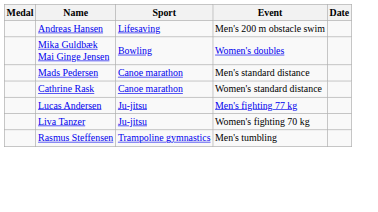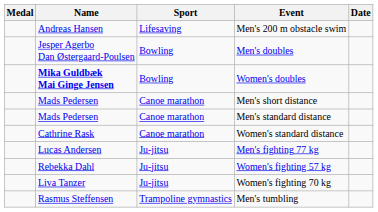+ row: Jesper Agerbo Dan Østergaard-Poulsen | Bowling | Men's doubles
Women's doubles | Name: normal -> bold
+ row: Mads Pedersen | Canoe marathon | Men's short distance
+ row: Rebekka Dahl | Ju-jitsu | Women's fighting 57 kg
